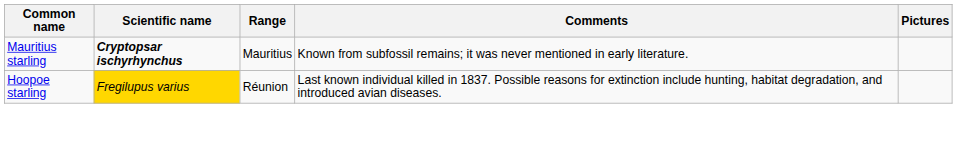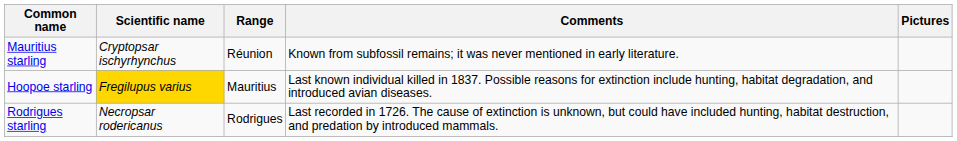Mauritius starling | Scientific name: bold -> normal
Mauritius starling | Range: Mauritius -> Réunion
Hoopoe starling | Range: Réunion -> Mauritius
+ row: Rodrigues starling | Necropsar rodericanus | Rodrigues | Last recorded in 1726. The cause of extinction is unknown, but could have included hunting, habitat destruction, and predation by introduced mammals.
